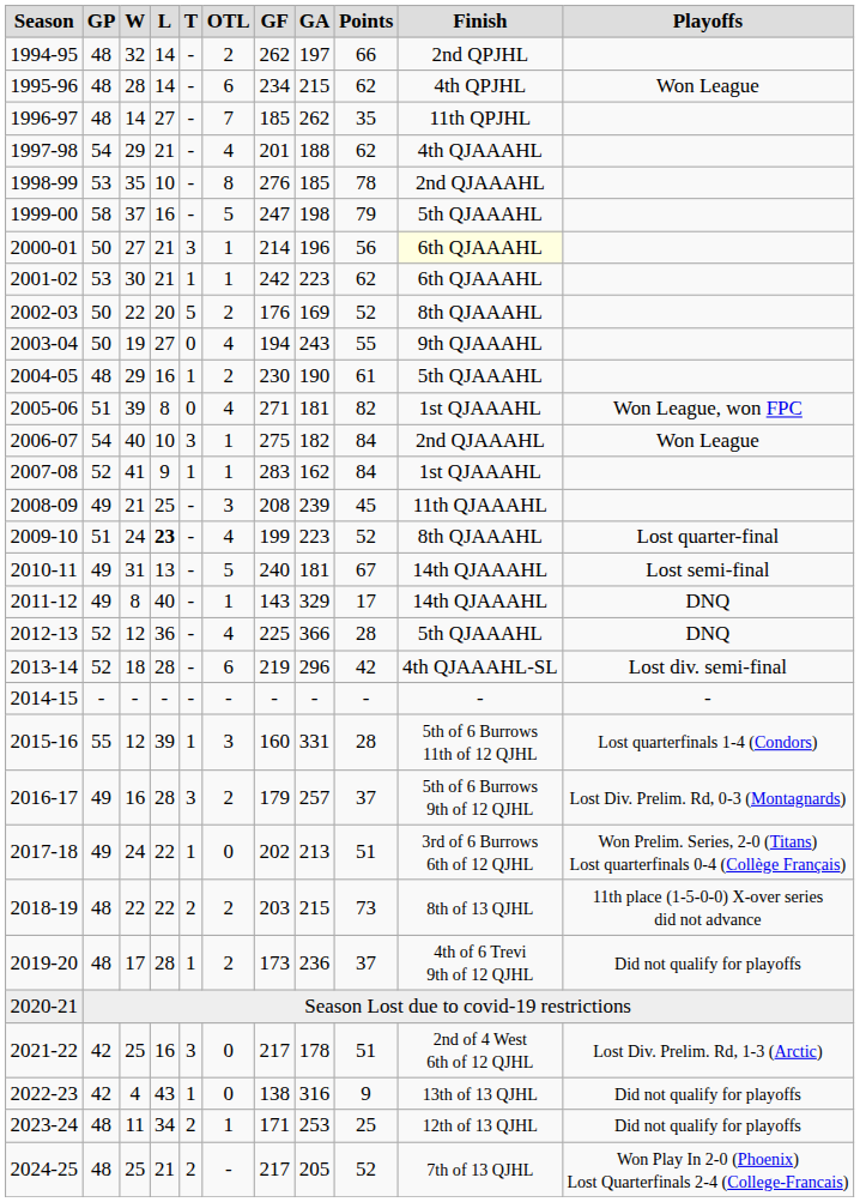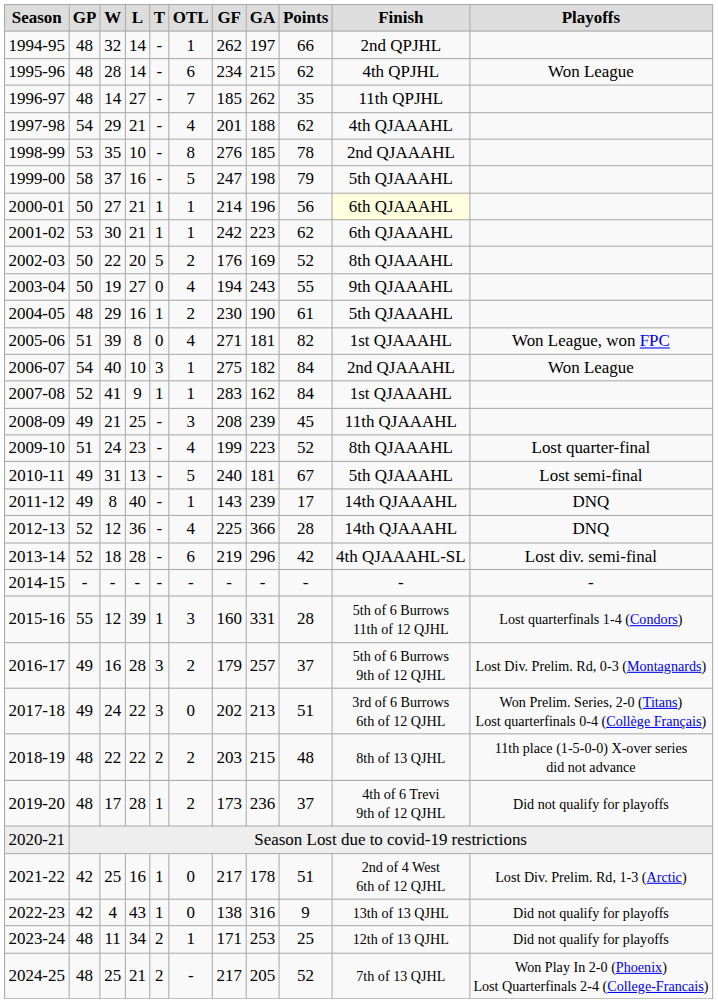1994-95 | OTL: 2 -> 1
2000-01 | T: 3 -> 1
2009-10 | L: bold -> normal
2010-11 | Finish: 14th QJAAAHL -> 5th QJAAAHL
2011-12 | GA: 329 -> 239
2012-13 | Finish: 5th QJAAAHL -> 14th QJAAAHL
2017-18 | T: 1 -> 3
2018-19 | Points: 73 -> 48
2021-22 | T: 3 -> 1
